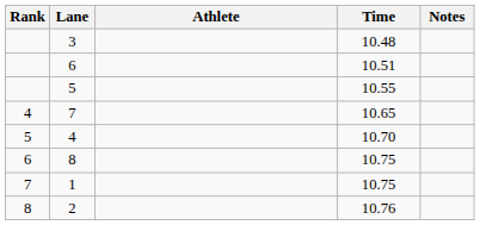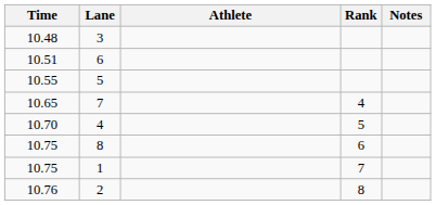columns swapped: Rank <-> Time
